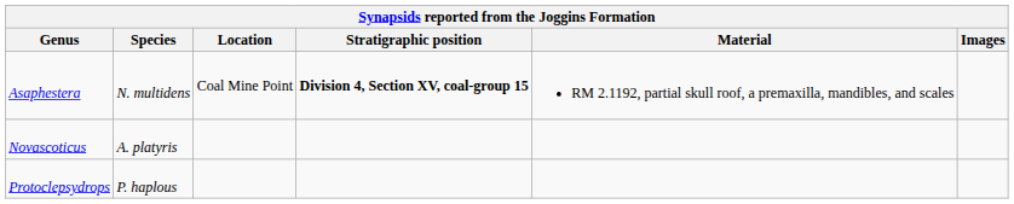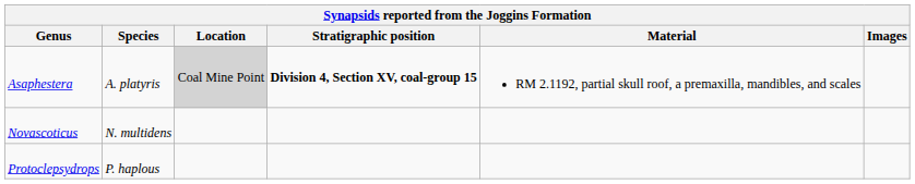Asaphestera | Species: N. multidens -> A. platyris
Asaphestera | Location: no background -> lightgrey background
Novascoticus | Species: A. platyris -> N. multidens
